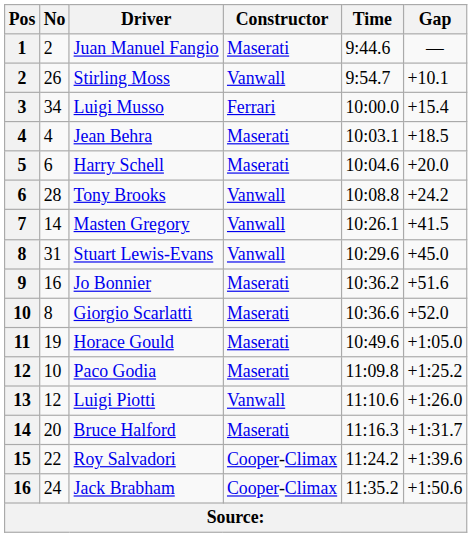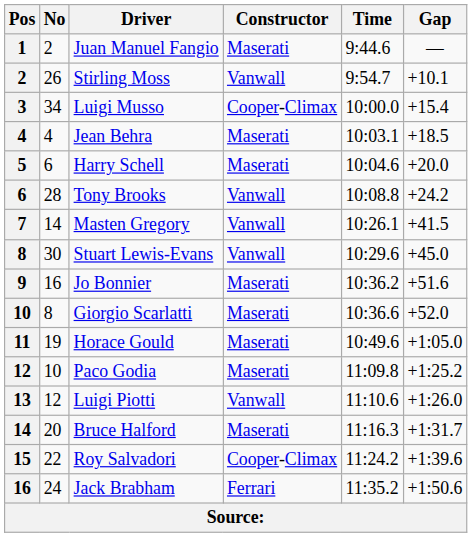Luigi Musso | Constructor: Ferrari -> Cooper-Climax
Stuart Lewis-Evans | No: 31 -> 30
Jack Brabham | Constructor: Cooper-Climax -> Ferrari
